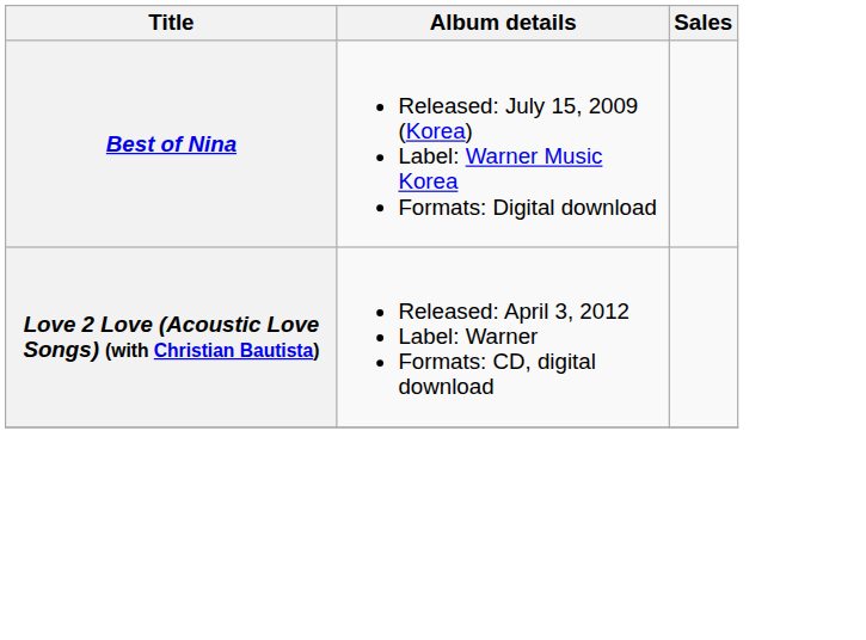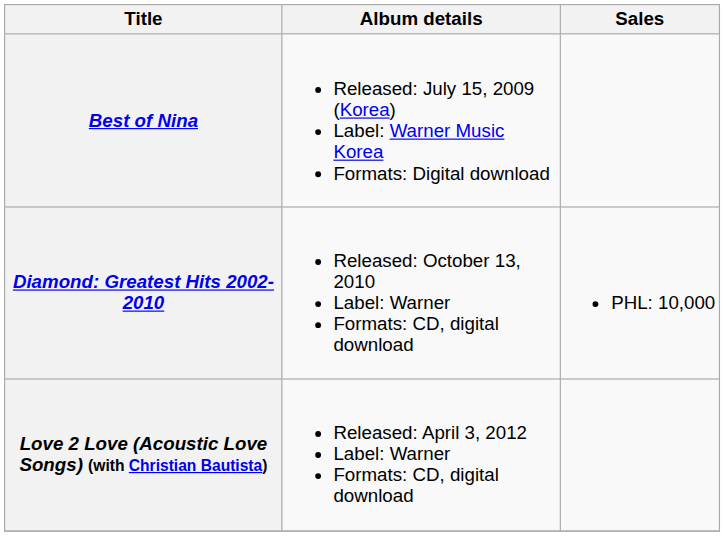+ row: Diamond: Greatest Hits 2002-2010 | Released: October 13, 2010 Label: Warner Formats: CD, digital download | PHL: 10,000
